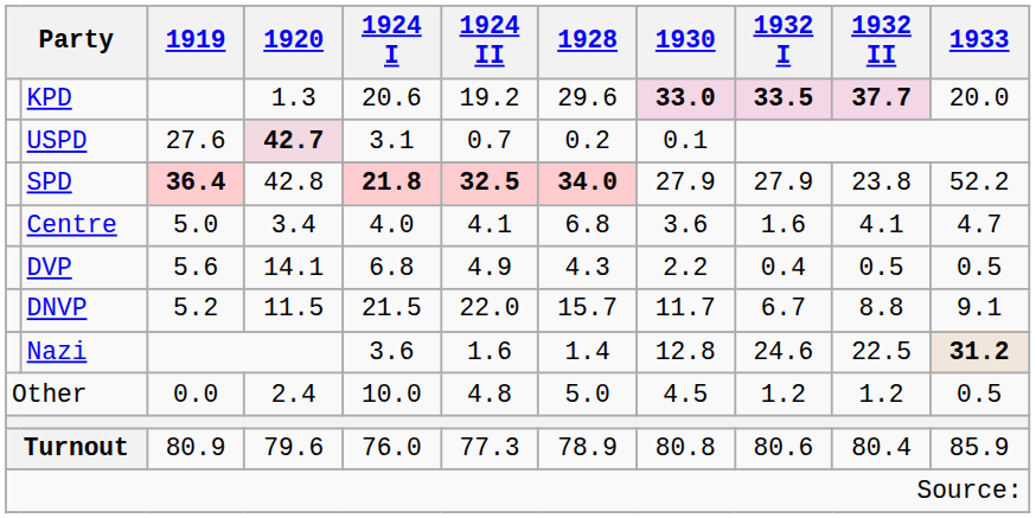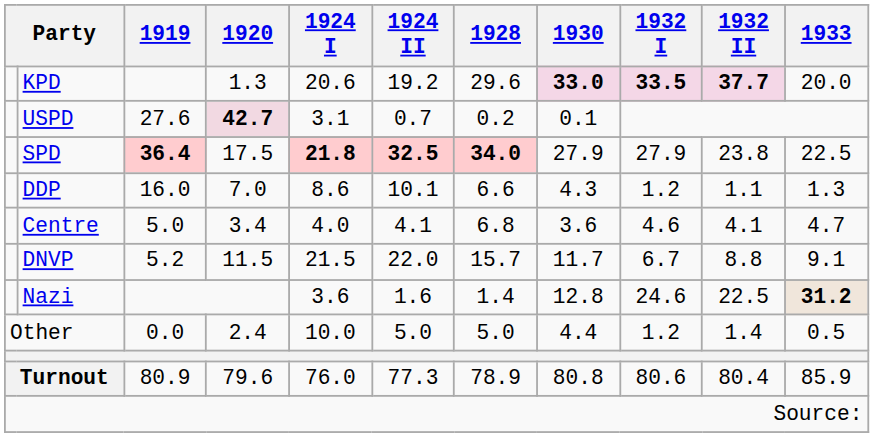SPD | 1920: 42.8 -> 17.5
SPD | 1933: 52.2 -> 22.5
+ row: DDP | 16.0 | 7.0 | 8.6 | 10.1 | 6.6 | 4.3 | 1.2 | 1.1 | 1.3
Centre | 1932 I: 1.6 -> 4.6
- row: DVP | 5.6 | 14.1 | 6.8 | 4.9 | 4.3 | 2.2 | 0.4 | 0.5 | 0.5
Other | 1924 II: 4.8 -> 5.0
Other | 1930: 4.5 -> 4.4
Other | 1932 II: 1.2 -> 1.4
